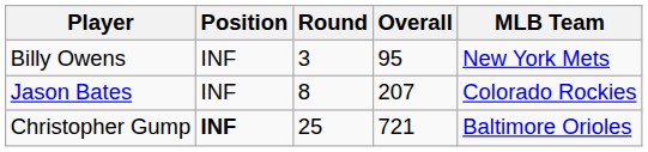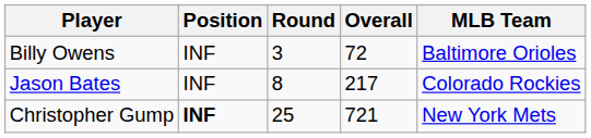Billy Owens | Overall: 95 -> 72
Billy Owens | MLB Team: New York Mets -> Baltimore Orioles
Jason Bates | Overall: 207 -> 217
Christopher Gump | MLB Team: Baltimore Orioles -> New York Mets
